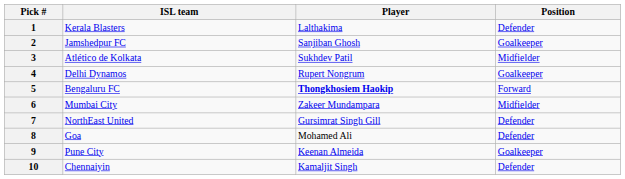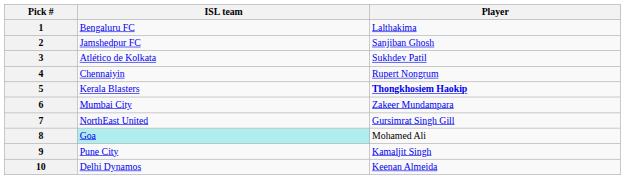- column: Position | Defender | Goalkeeper | Midfielder | Goalkeeper | Forward | Midfielder | Defender | Defender | Goalkeeper | Defender
1 | ISL team: Kerala Blasters -> Bengaluru FC
4 | ISL team: Delhi Dynamos -> Chennaiyin
5 | ISL team: Bengaluru FC -> Kerala Blasters
8 | ISL team: no background -> paleturquoise background
9 | Player: Keenan Almeida -> Kamaljit Singh
10 | ISL team: Chennaiyin -> Delhi Dynamos
10 | Player: Kamaljit Singh -> Keenan Almeida
